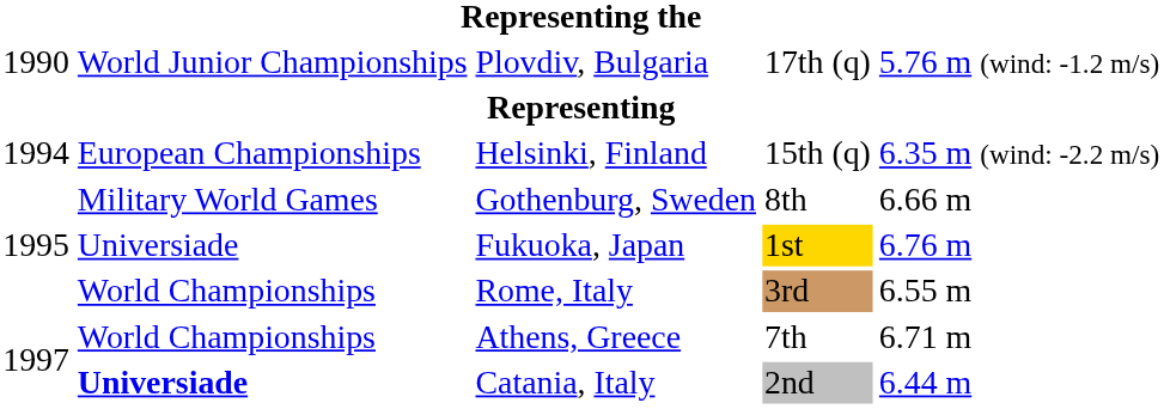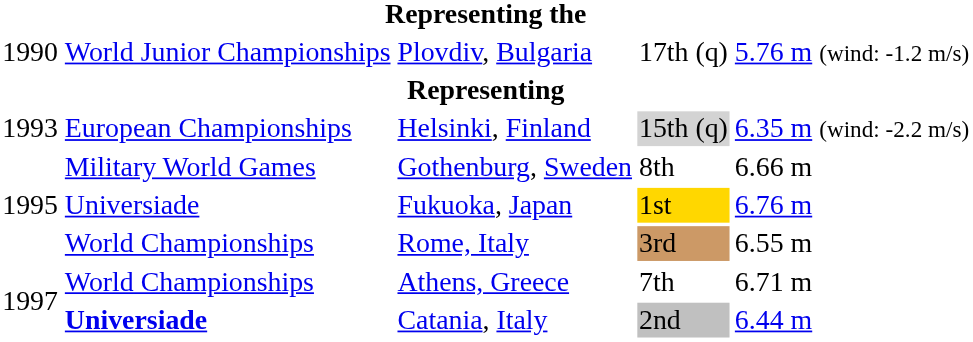Helsinki, Finland | column 1: 1994 -> 1993
Helsinki, Finland | column 4: no background -> lightgrey background
